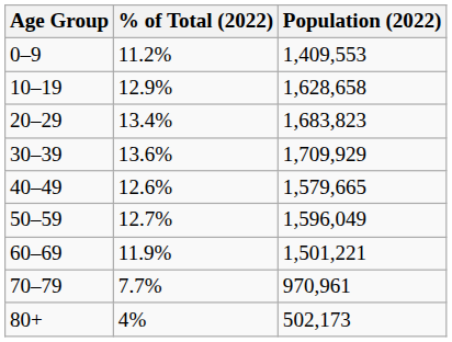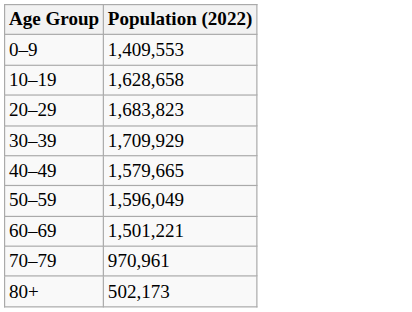- column: % of Total (2022) | 11.2% | 12.9% | 13.4% | 13.6% | 12.6% | 12.7% | 11.9% | 7.7% | 4%
